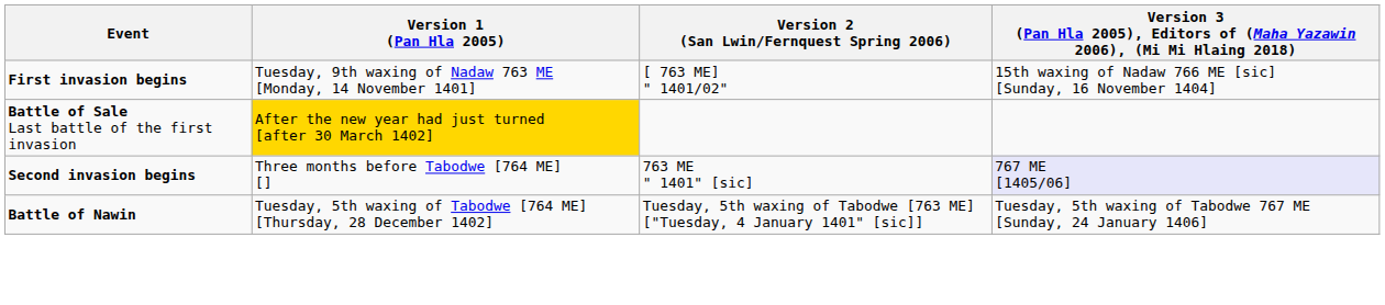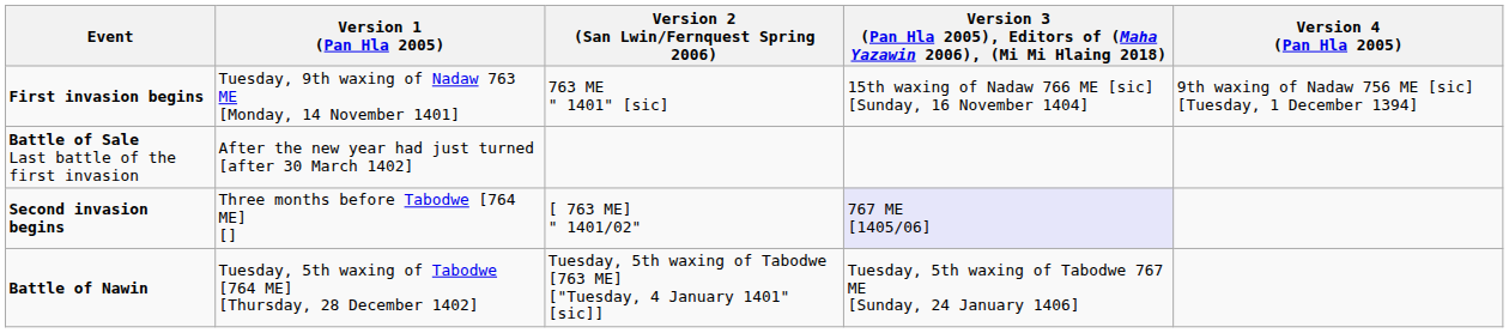+ column: Version 4 (Pan Hla 2005) | 9th waxing of Nadaw 756 ME [sic] [Tuesday, 1 December 1394]
First invasion begins | Version 2 (San Lwin/Fernquest Spring 2006): [ 763 ME] " 1401/02" -> 763 ME " 1401" [sic]
Battle of Sale Last battle of the first invasion | Version 1 (Pan Hla 2005): gold background -> no background
Second invasion begins | Version 2 (San Lwin/Fernquest Spring 2006): 763 ME " 1401" [sic] -> [ 763 ME] " 1401/02"
